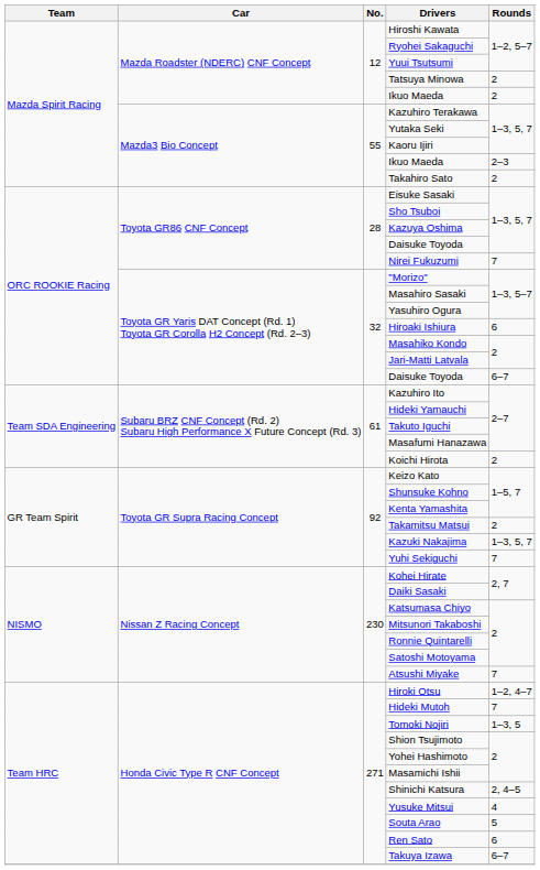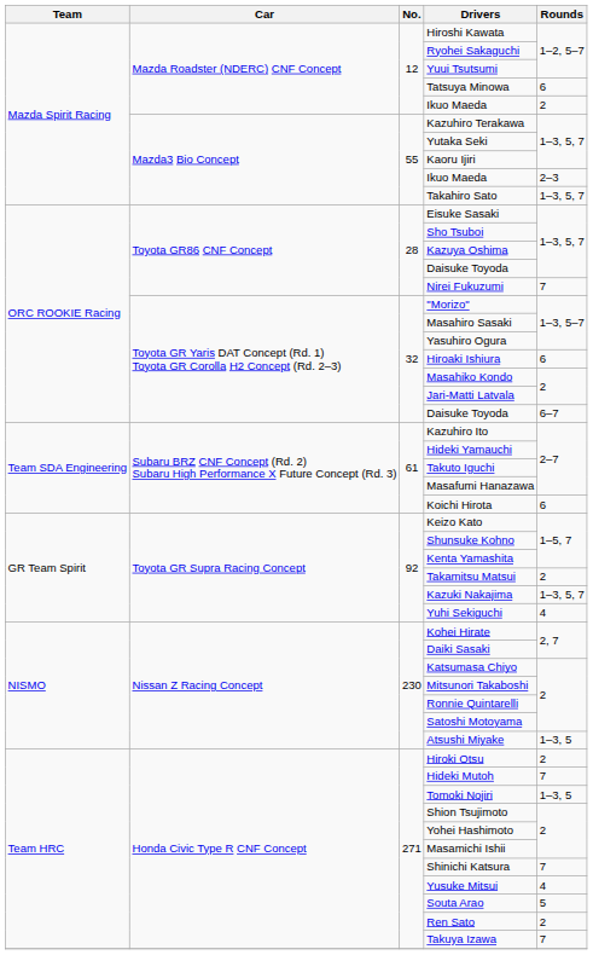Tatsuya Minowa | Rounds: 2 -> 6
Takahiro Sato | Rounds: 2 -> 1–3, 5, 7
Koichi Hirota | Rounds: 2 -> 6
Yuhi Sekiguchi | Rounds: 7 -> 4
Atsushi Miyake | Rounds: 7 -> 1–3, 5
Hiroki Otsu | Rounds: 1–2, 4–7 -> 2
Shinichi Katsura | Rounds: 2, 4–5 -> 7
Ren Sato | Rounds: 6 -> 2
Takuya Izawa | Rounds: 6–7 -> 7
